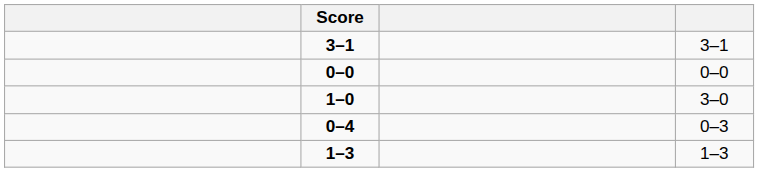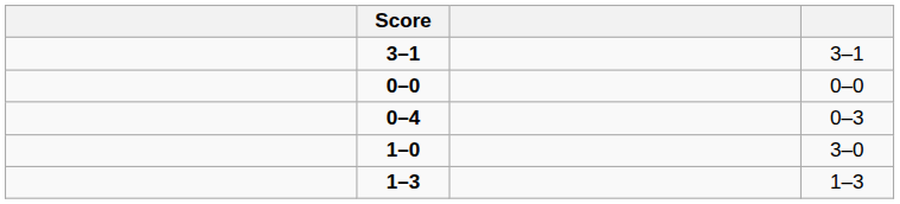rows swapped: 0–4 <-> 1–0
